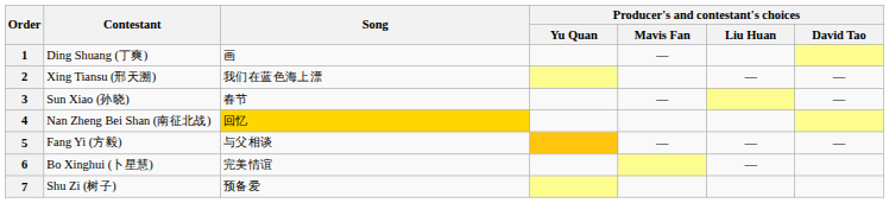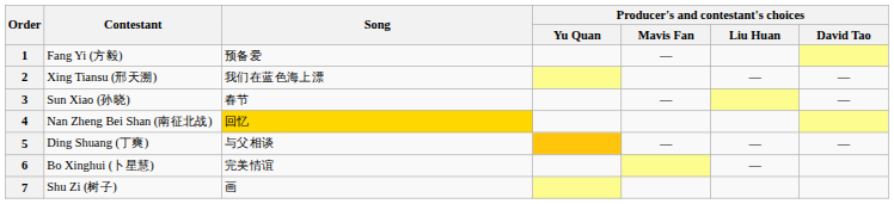1 | Contestant: Ding Shuang (丁爽) -> Fang Yi (方毅)
1 | Song: 画 -> 预备爱
5 | Contestant: Fang Yi (方毅) -> Ding Shuang (丁爽)
7 | Song: 预备爱 -> 画
